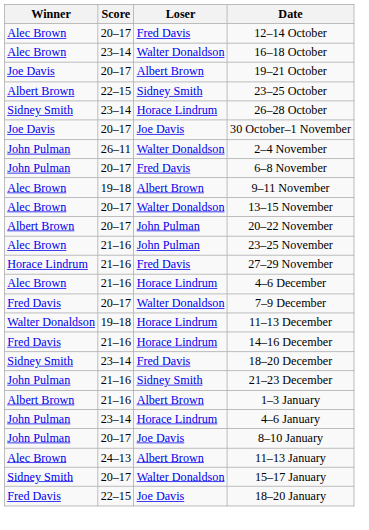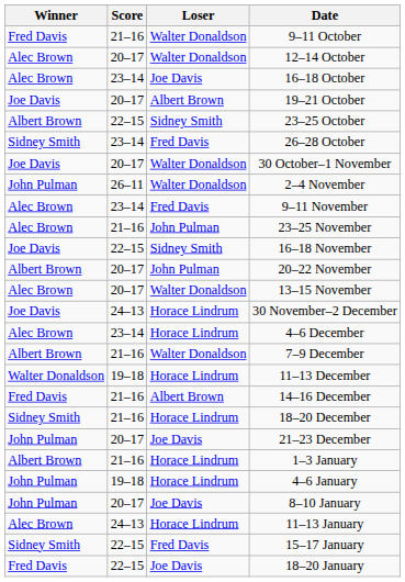+ row: Fred Davis | 21–16 | Walter Donaldson | 9–11 October
12–14 October | Loser: Fred Davis -> Walter Donaldson
16–18 October | Loser: Walter Donaldson -> Joe Davis
26–28 October | Loser: Horace Lindrum -> Fred Davis
30 October–1 November | Loser: Joe Davis -> Walter Donaldson
- row: John Pulman | 20–17 | Fred Davis | 6–8 November
9–11 November | Score: 19–18 -> 23–14
9–11 November | Loser: Albert Brown -> Fred Davis
rows swapped: 13–15 November <-> 23–25 November
+ row: Joe Davis | 22–15 | Sidney Smith | 16–18 November
- row: Horace Lindrum | 21–16 | Fred Davis | 27–29 November
+ row: Joe Davis | 24–13 | Horace Lindrum | 30 November–2 December
4–6 December | Score: 21–16 -> 23–14
7–9 December | Winner: Fred Davis -> Albert Brown
7–9 December | Score: 20–17 -> 21–16
14–16 December | Loser: Horace Lindrum -> Albert Brown
18–20 December | Score: 23–14 -> 21–16
18–20 December | Loser: Fred Davis -> Horace Lindrum
21–23 December | Score: 21–16 -> 20–17
21–23 December | Loser: Sidney Smith -> Joe Davis
1–3 January | Loser: Albert Brown -> Horace Lindrum
4–6 January | Score: 23–14 -> 19–18
11–13 January | Loser: Albert Brown -> Horace Lindrum
15–17 January | Score: 20–17 -> 22–15
15–17 January | Loser: Walter Donaldson -> Fred Davis
